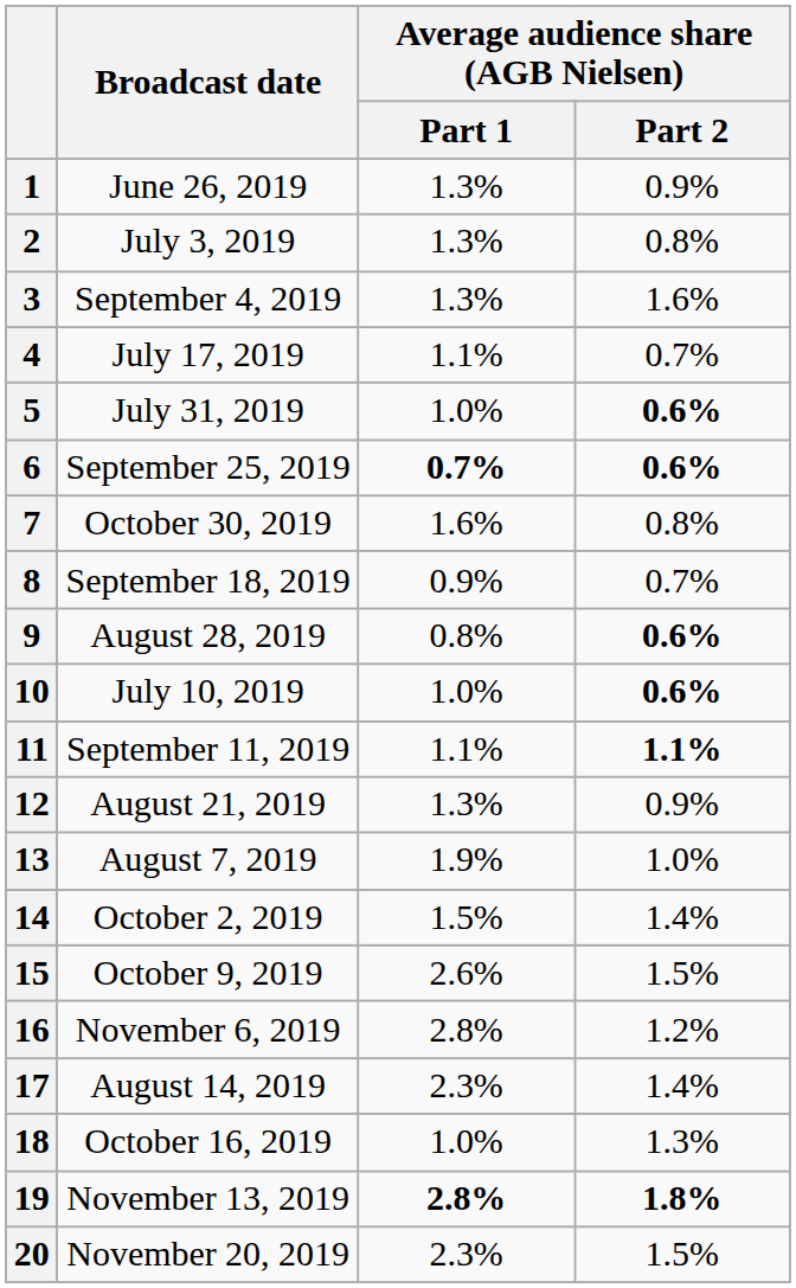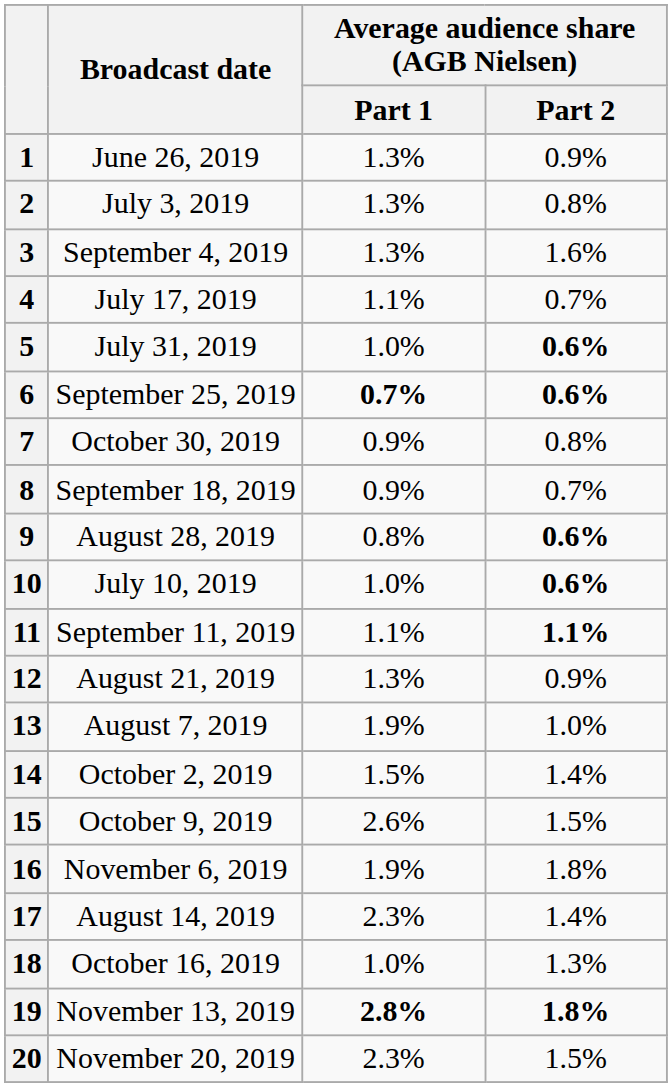7 | Average audience share (AGB Nielsen) / Part 1: 1.6% -> 0.9%
16 | Average audience share (AGB Nielsen) / Part 1: 2.8% -> 1.9%
16 | Average audience share (AGB Nielsen) / Part 2: 1.2% -> 1.8%
